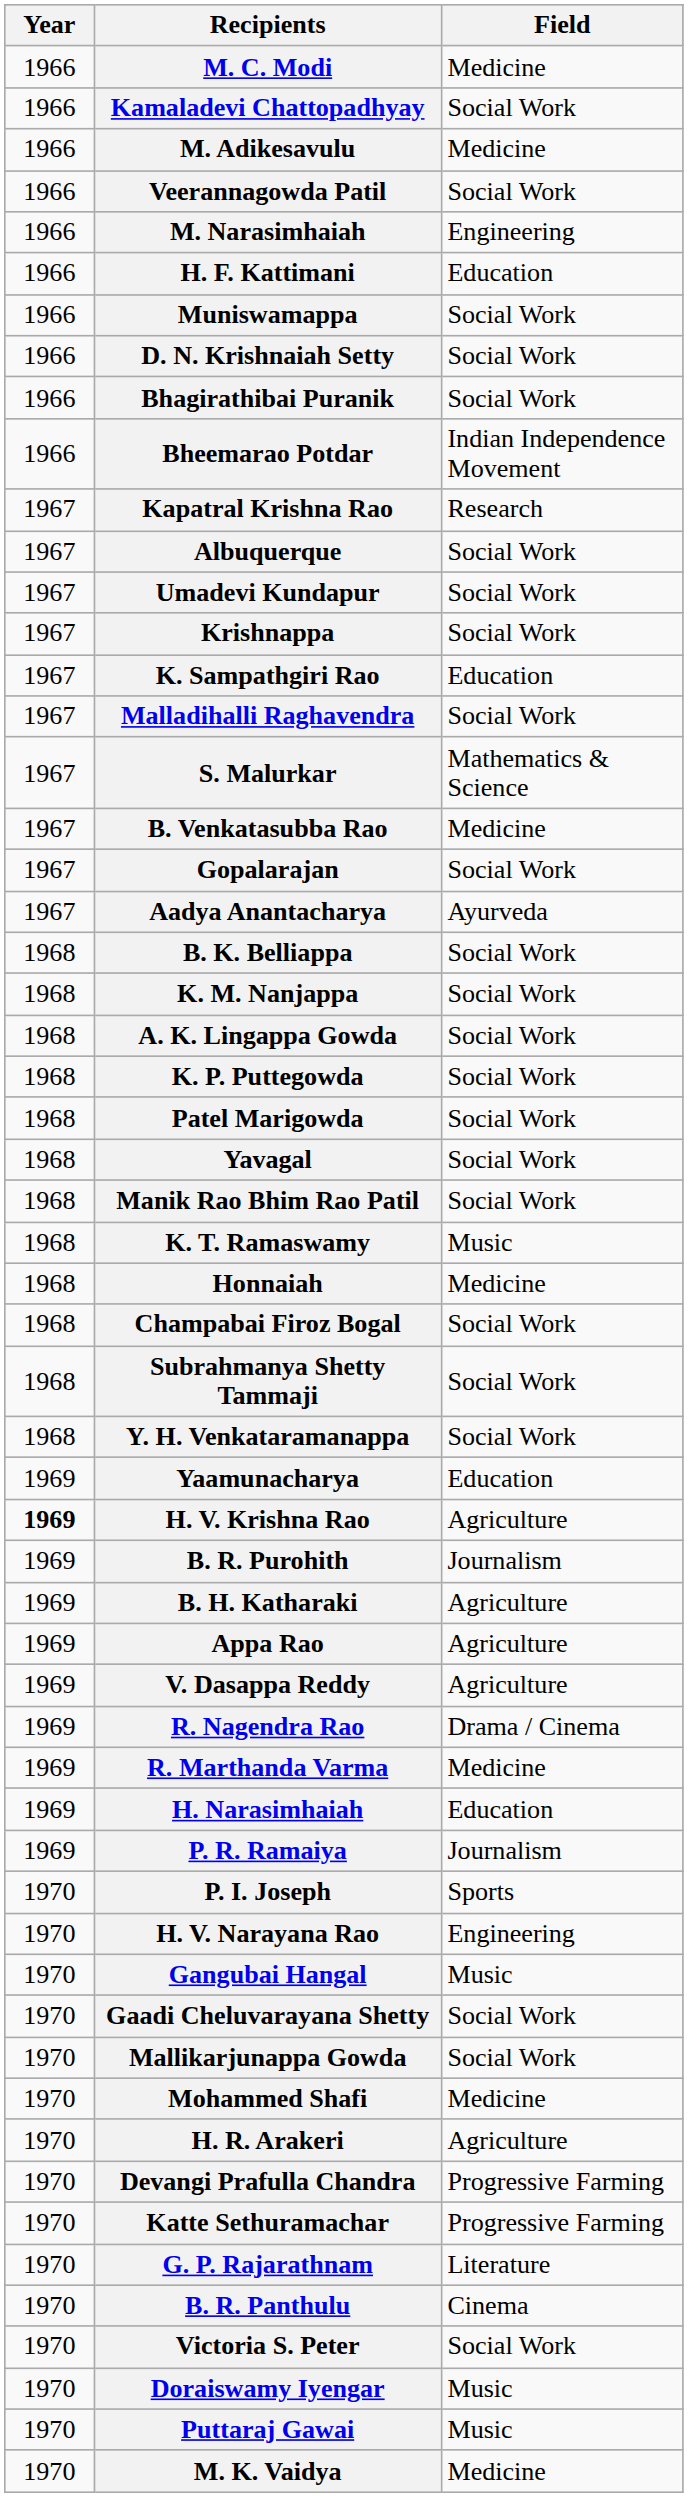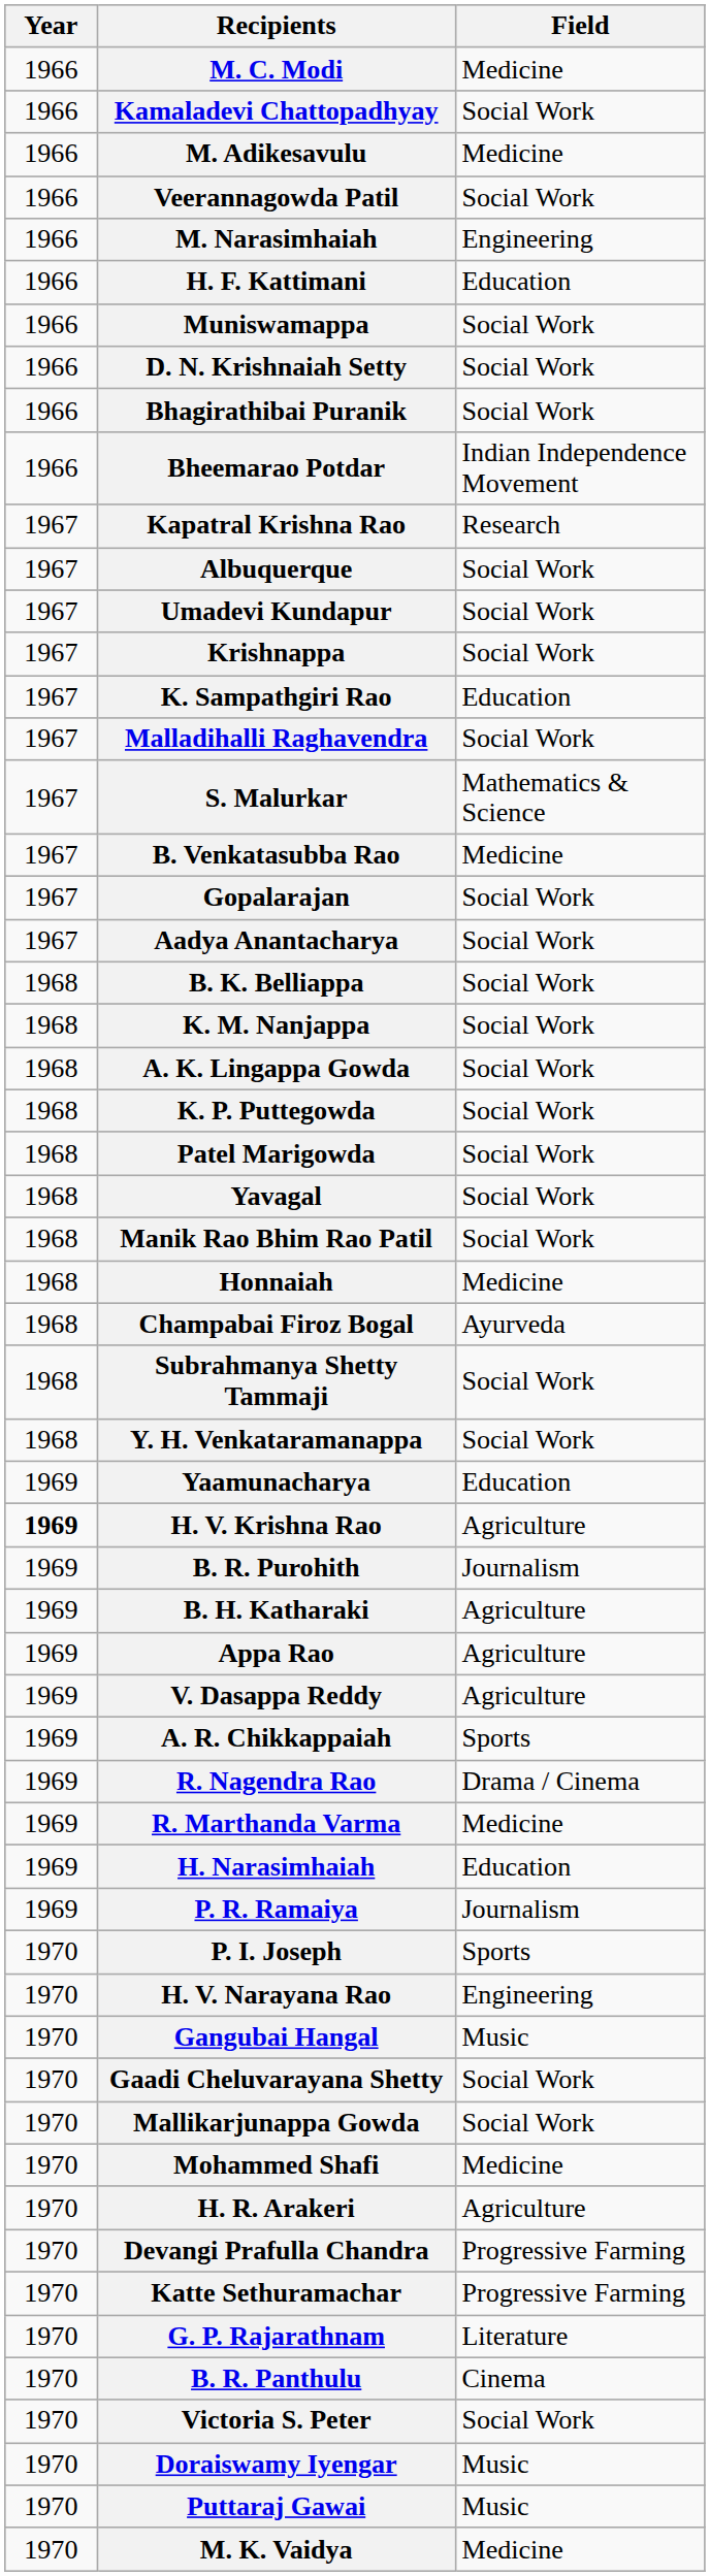Aadya Anantacharya | Field: Ayurveda -> Social Work
- row: 1968 | K. T. Ramaswamy | Music
Champabai Firoz Bogal | Field: Social Work -> Ayurveda
+ row: 1969 | A. R. Chikkappaiah | Sports
